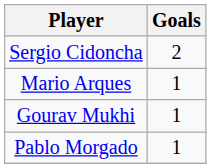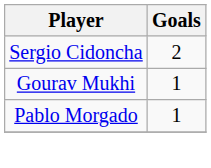- row: Mario Arques | 1
